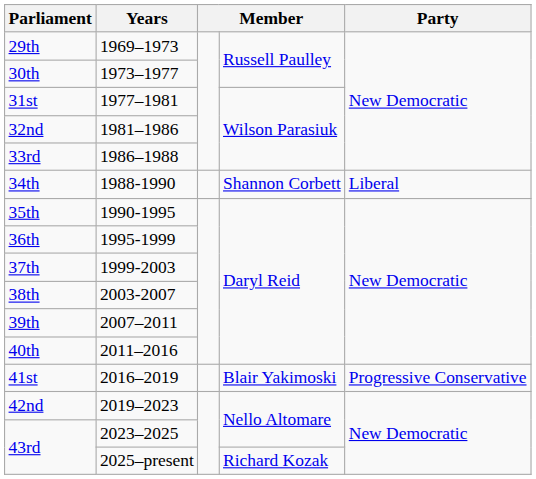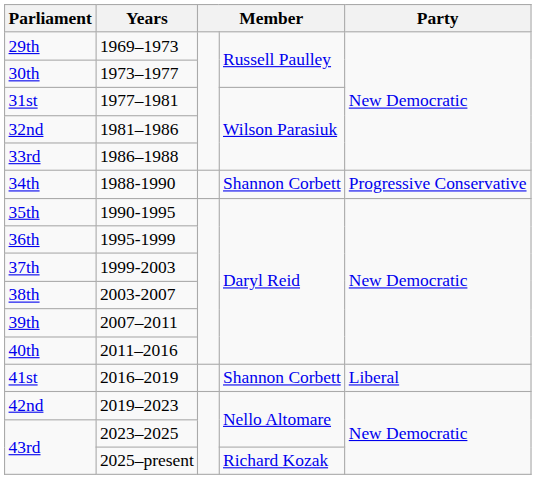34th | Party: Liberal -> Progressive Conservative
41st | column 4: Blair Yakimoski -> Shannon Corbett
41st | Party: Progressive Conservative -> Liberal
